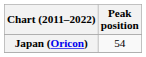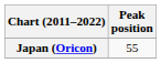Japan (Oricon) | Peak position: 54 -> 55
